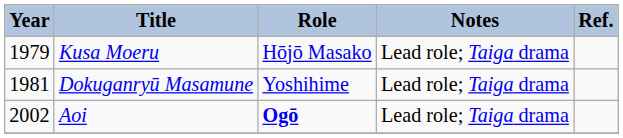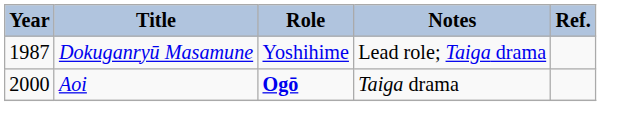- row: 1979 | Kusa Moeru | Hōjō Masako | Lead role; Taiga drama
Dokuganryū Masamune | Year: 1981 -> 1987
Aoi | Year: 2002 -> 2000
Aoi | Notes: Lead role; Taiga drama -> Taiga drama
